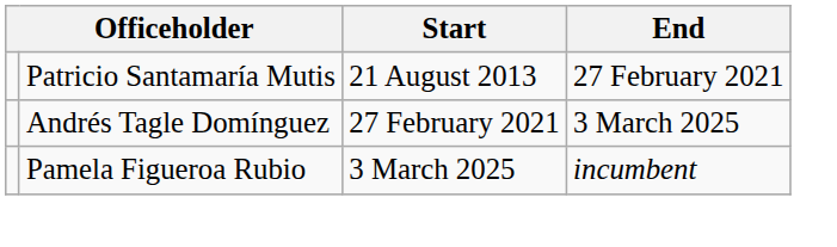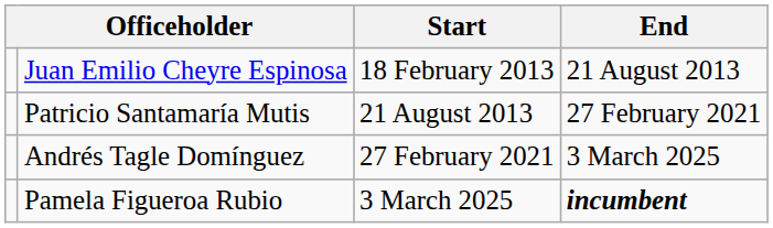+ row: Juan Emilio Cheyre Espinosa | 18 February 2013 | 21 August 2013
Pamela Figueroa Rubio | End: normal -> bold
